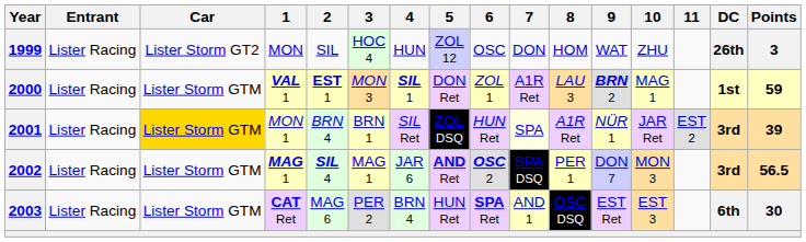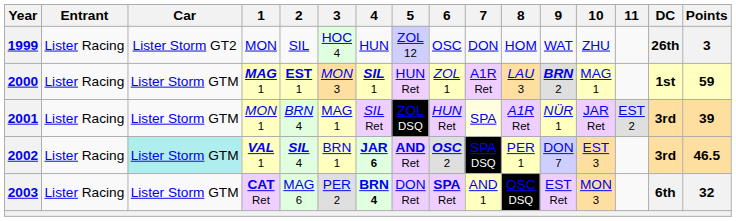2000 | 1: VAL 1 -> MAG 1
2000 | 5: DON Ret -> HUN Ret
2001 | Car: gold background -> no background
2001 | 3: BRN 1 -> MAG 1
2002 | Car: no background -> paleturquoise background
2002 | 1: MAG 1 -> VAL 1
2002 | 3: MAG 1 -> BRN 1
2002 | 4: normal -> bold
2002 | 10: MON 3 -> EST 3
2002 | Points: 56.5 -> 46.5
2003 | 4: normal -> bold
2003 | 5: HUN Ret -> DON Ret
2003 | 10: EST 3 -> MON 3
2003 | Points: 30 -> 32
